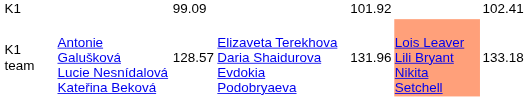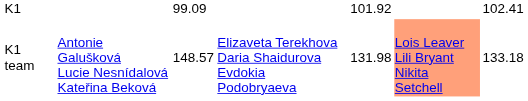K1 team | column 3: 128.57 -> 148.57
K1 team | column 5: 131.96 -> 131.98
